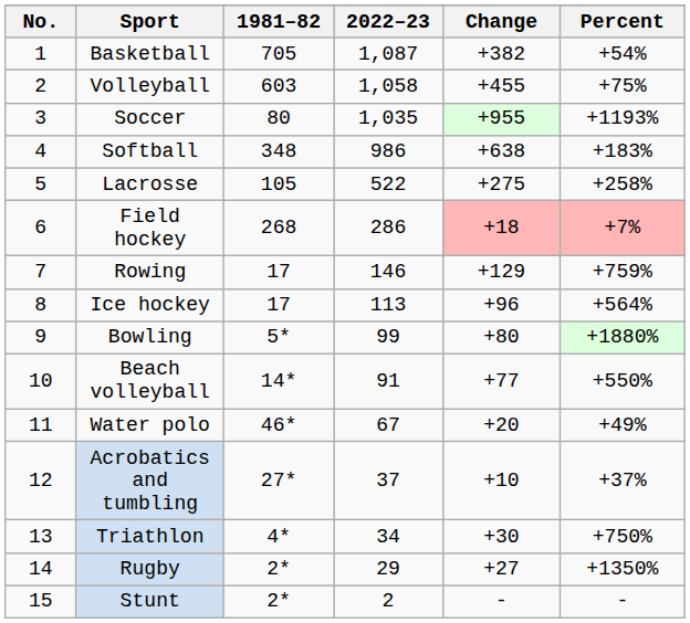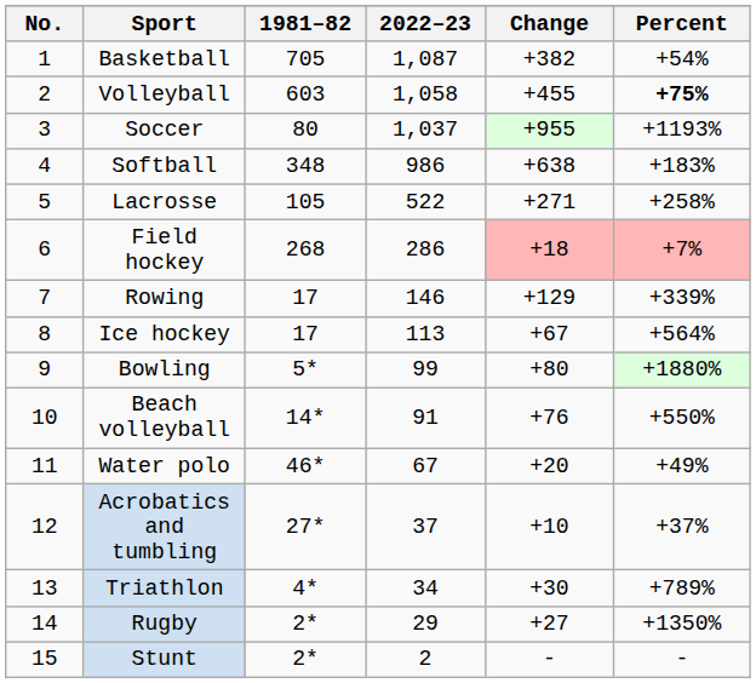Volleyball | Percent: normal -> bold
Soccer | 2022–23: 1,035 -> 1,037
Lacrosse | Change: +275 -> +271
Rowing | Percent: +759% -> +339%
Ice hockey | Change: +96 -> +67
Beach volleyball | Change: +77 -> +76
Triathlon | Percent: +750% -> +789%
